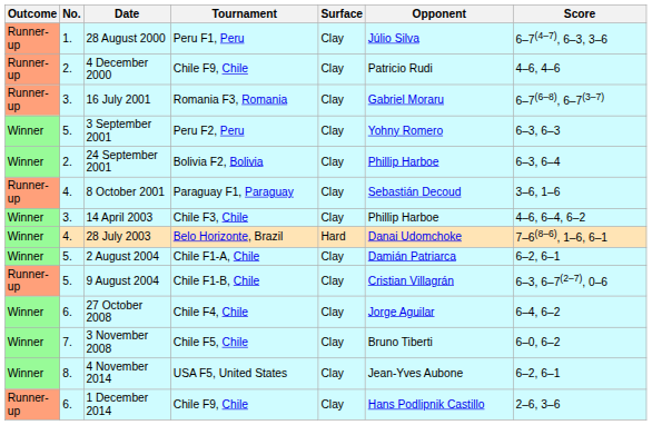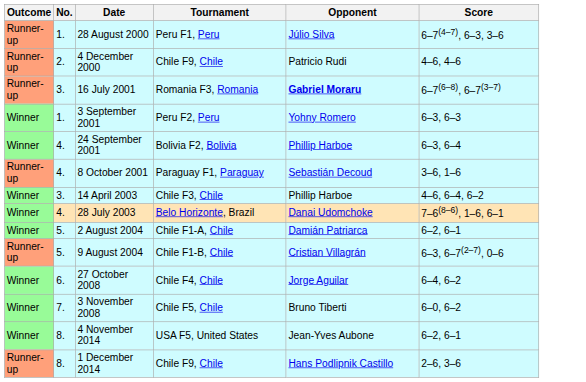- column: Surface | Clay | Clay | Clay | Clay | Clay | Clay | Clay | Hard | Clay | Clay | Clay | Clay | Clay | Clay
16 July 2001 | Opponent: normal -> bold
3 September 2001 | No.: 5. -> 1.
24 September 2001 | No.: 2. -> 4.
1 December 2014 | No.: 6. -> 8.
